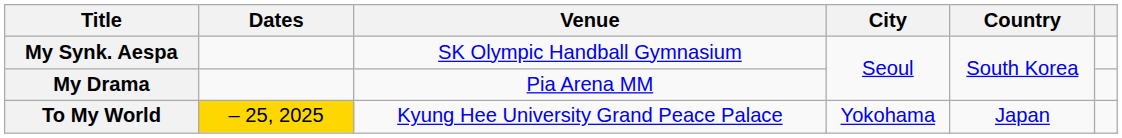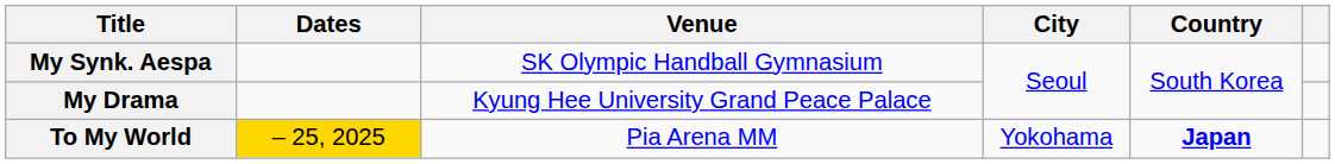My Drama | Venue: Pia Arena MM -> Kyung Hee University Grand Peace Palace
To My World | Venue: Kyung Hee University Grand Peace Palace -> Pia Arena MM
To My World | Country: normal -> bold
